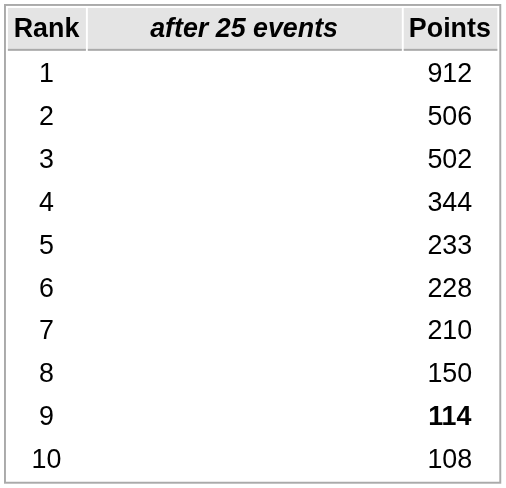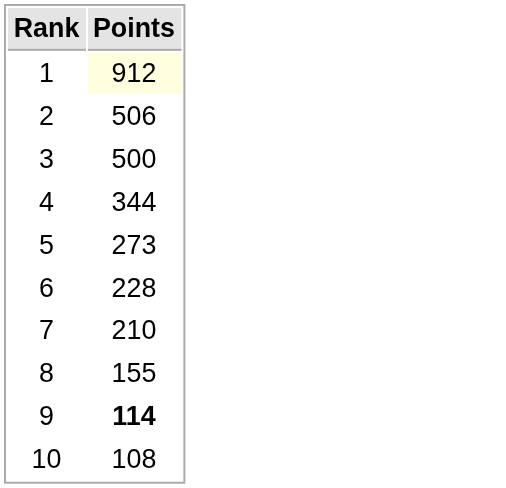- column: after 25 events
1 | Points: no background -> lightyellow background
3 | Points: 502 -> 500
5 | Points: 233 -> 273
8 | Points: 150 -> 155
